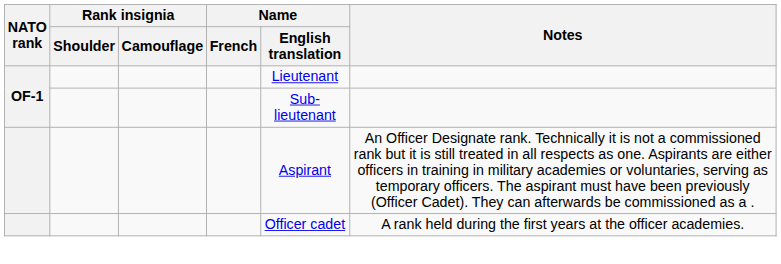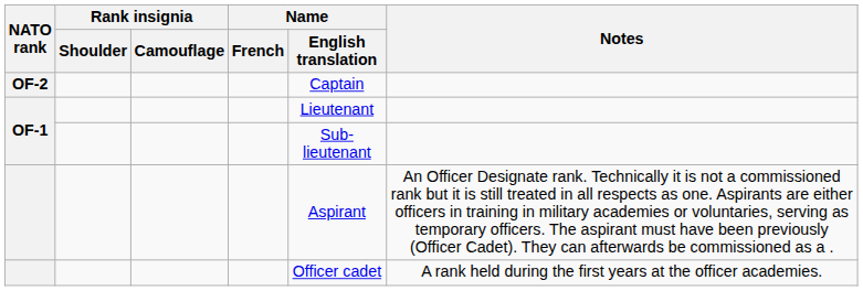+ row: OF-2 | Captain
